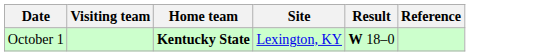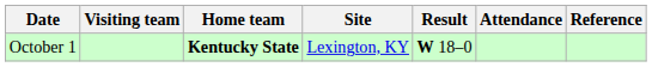+ column: Attendance
